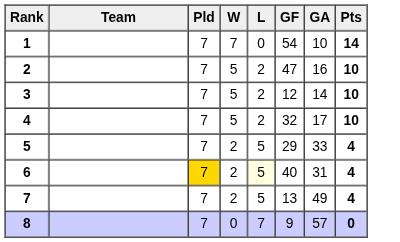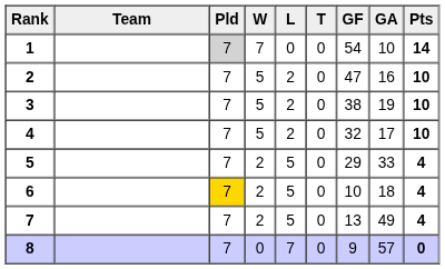+ column: T | 0 | 0 | 0 | 0 | 0 | 0 | 0 | 0
1 | Pld: no background -> lightgrey background
3 | GF: 12 -> 38
3 | GA: 14 -> 19
6 | L: lightyellow background -> no background
6 | GF: 40 -> 10
6 | GA: 31 -> 18
